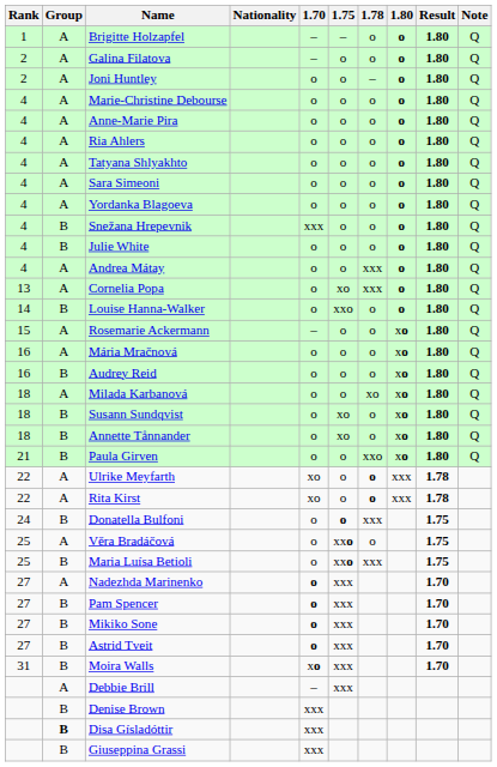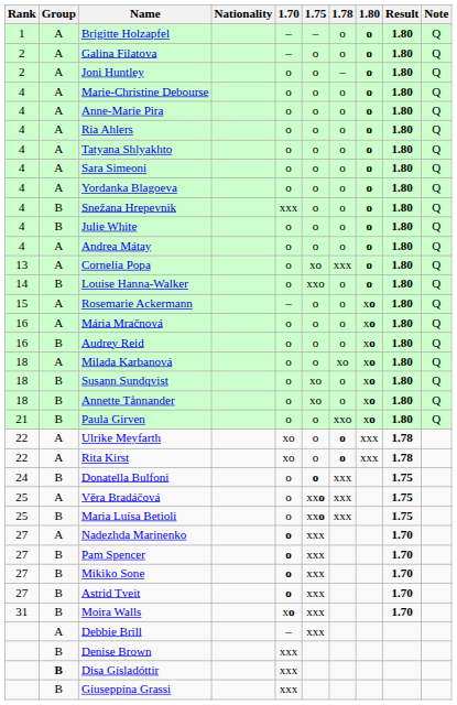Andrea Mátay | 1.78: xxx -> o
Věra Bradáčová | 1.78: o -> xxx
